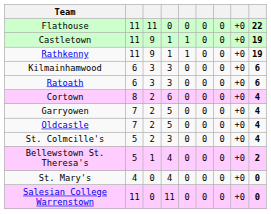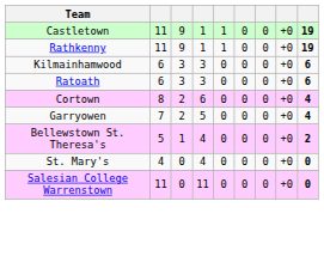- row: Flathouse | 11 | 11 | 0 | 0 | 0 | 0 | +0 | 22
- row: Oldcastle | 7 | 2 | 5 | 0 | 0 | 0 | +0 | 4
- row: St. Colmcille's | 5 | 2 | 3 | 0 | 0 | 0 | +0 | 4
